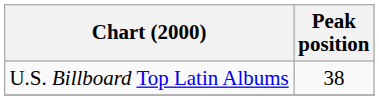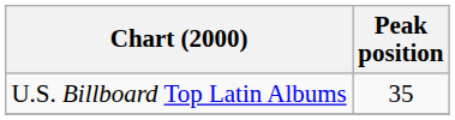U.S. Billboard Top Latin Albums | Peak position: 38 -> 35
